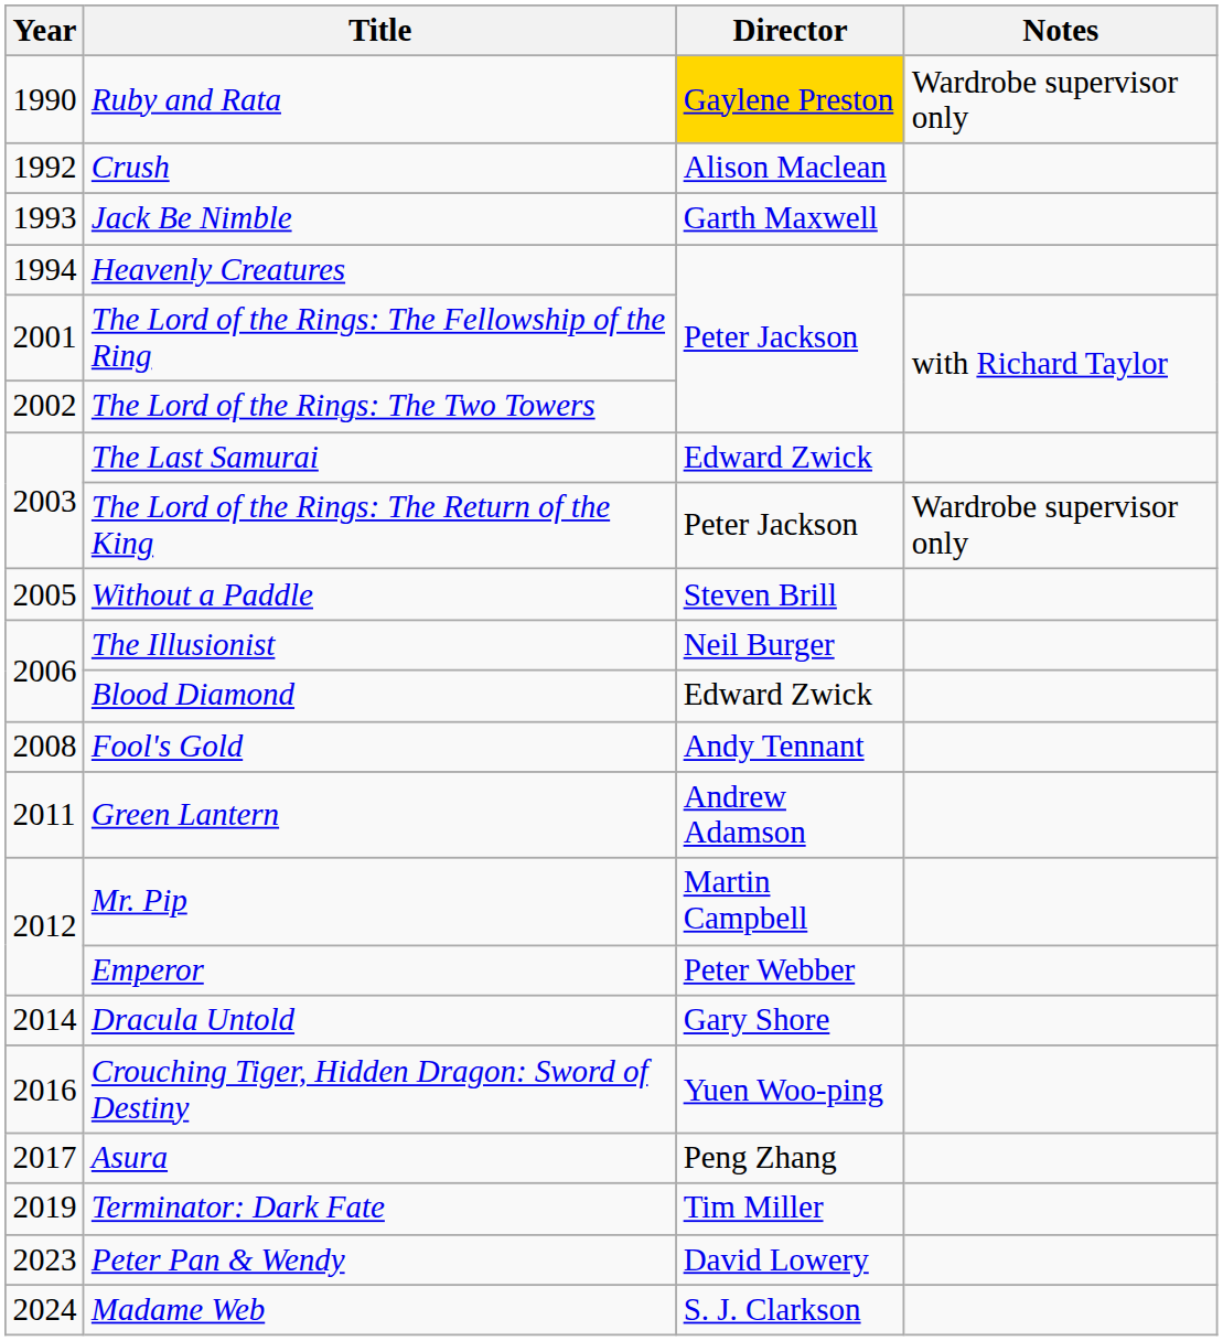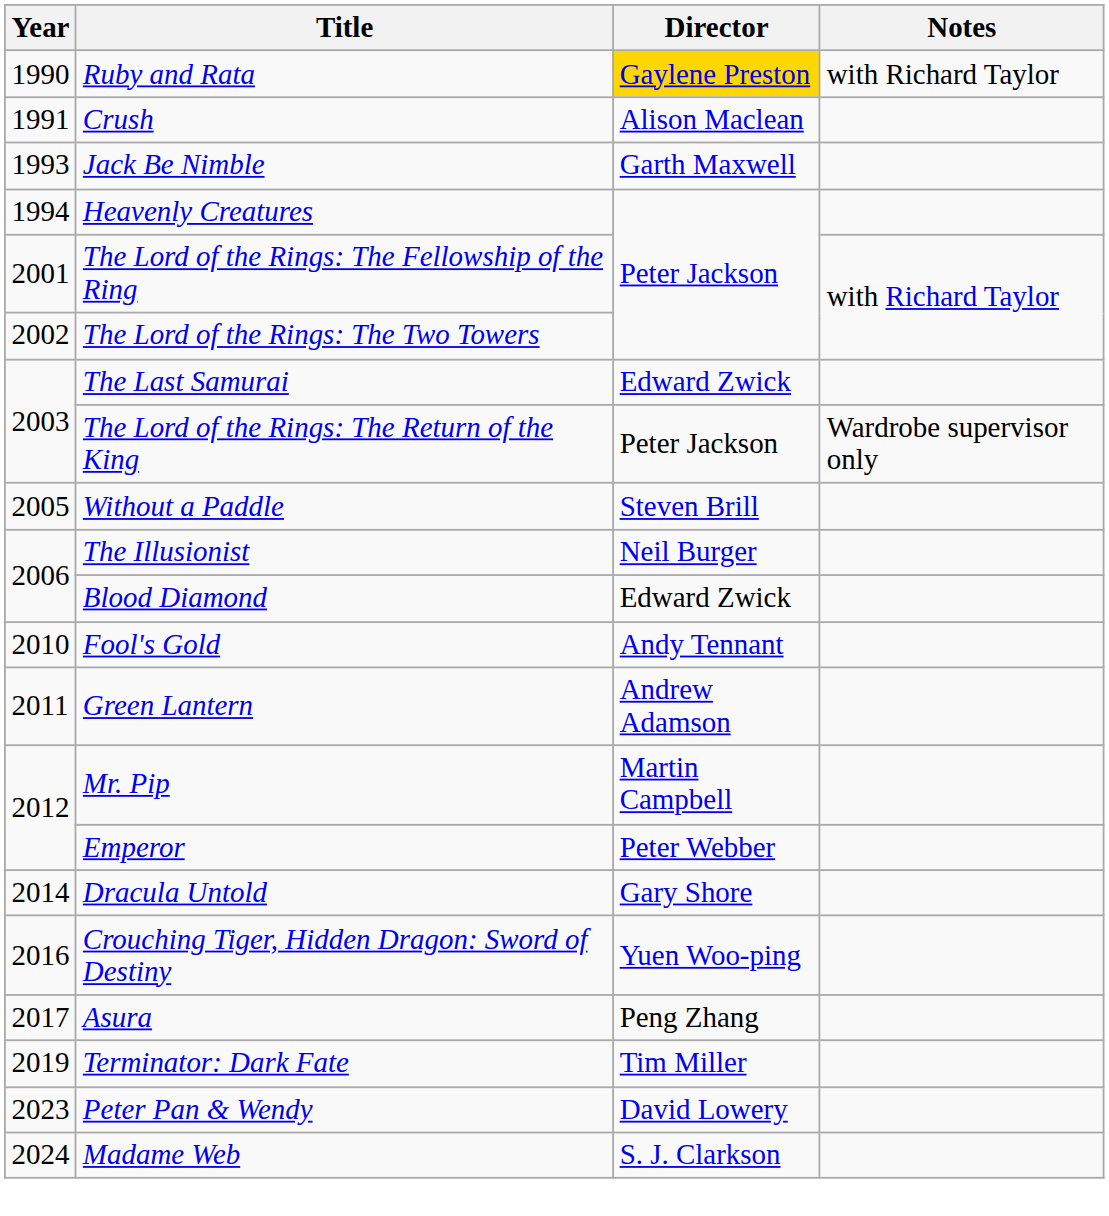Ruby and Rata | Notes: Wardrobe supervisor only -> with Richard Taylor
Crush | Year: 1992 -> 1991
Fool's Gold | Year: 2008 -> 2010
